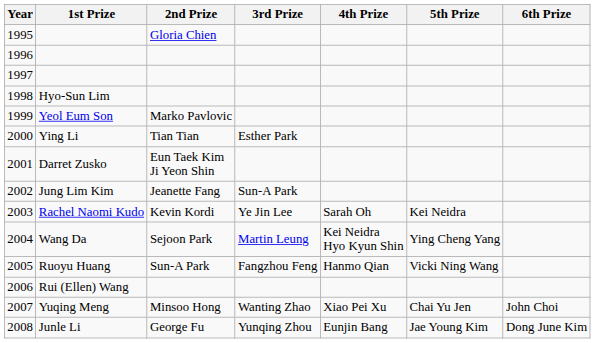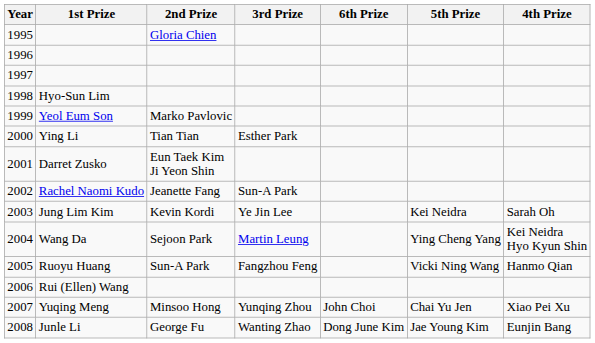columns swapped: 4th Prize <-> 6th Prize
2002 | 1st Prize: Jung Lim Kim -> Rachel Naomi Kudo
2003 | 1st Prize: Rachel Naomi Kudo -> Jung Lim Kim
2007 | 3rd Prize: Wanting Zhao -> Yunqing Zhou
2008 | 3rd Prize: Yunqing Zhou -> Wanting Zhao
